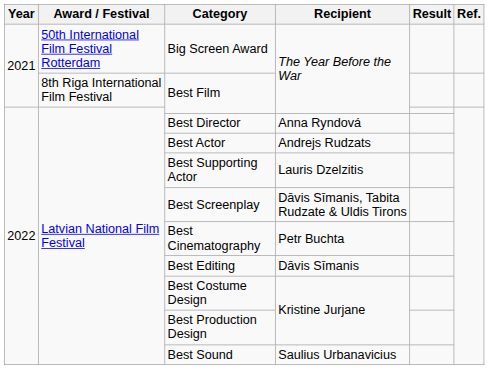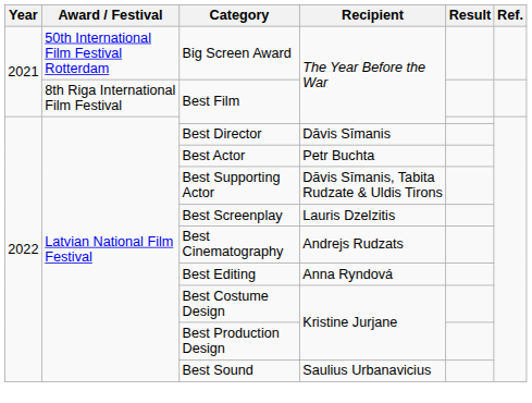Best Director | Recipient: Anna Ryndová -> Dāvis Sīmanis
Best Actor | Recipient: Andrejs Rudzats -> Petr Buchta
Best Supporting Actor | Recipient: Lauris Dzelzitis -> Dāvis Sīmanis, Tabita Rudzate & Uldis Tirons
Best Screenplay | Recipient: Dāvis Sīmanis, Tabita Rudzate & Uldis Tirons -> Lauris Dzelzitis
Best Cinematography | Recipient: Petr Buchta -> Andrejs Rudzats
Best Editing | Recipient: Dāvis Sīmanis -> Anna Ryndová
